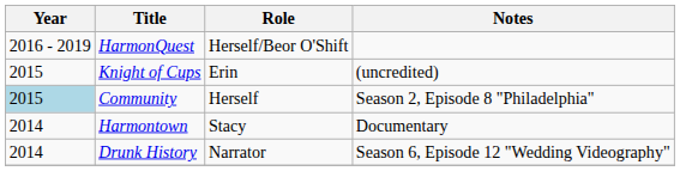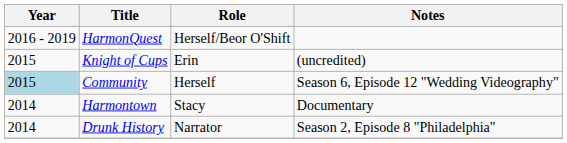Community | Notes: Season 2, Episode 8 "Philadelphia" -> Season 6, Episode 12 "Wedding Videography"
Drunk History | Notes: Season 6, Episode 12 "Wedding Videography" -> Season 2, Episode 8 "Philadelphia"
